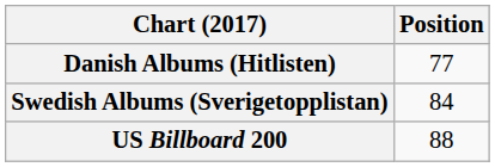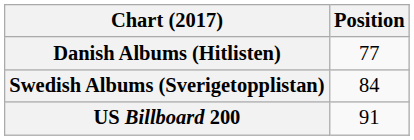US Billboard 200 | Position: 88 -> 91
